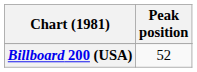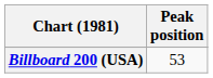Billboard 200 (USA) | Peak position: 52 -> 53
